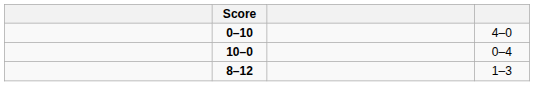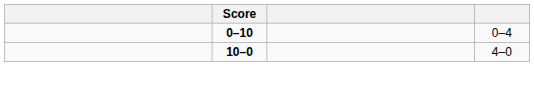0–10 | column 4: 4–0 -> 0–4
10–0 | column 4: 0–4 -> 4–0
- row: 8–12 | 1–3
